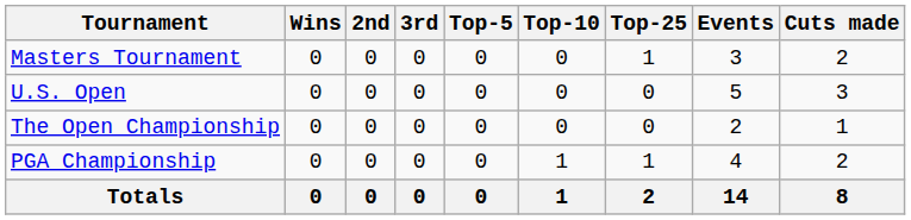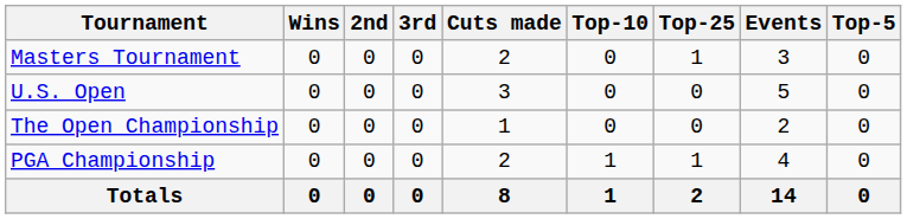columns swapped: Top-5 <-> Cuts made
